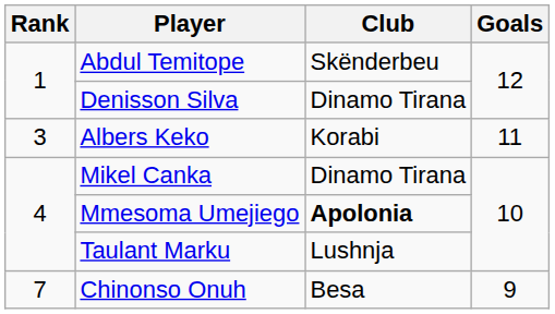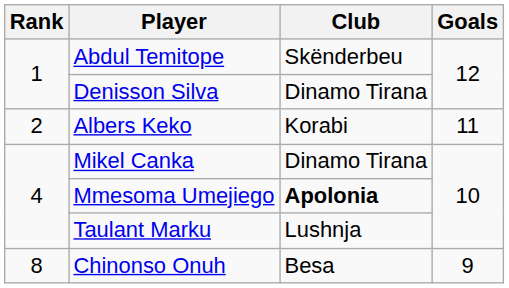Albers Keko | Rank: 3 -> 2
Chinonso Onuh | Rank: 7 -> 8
